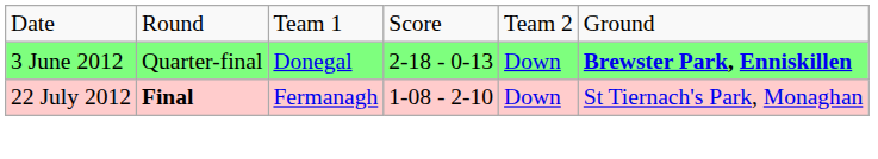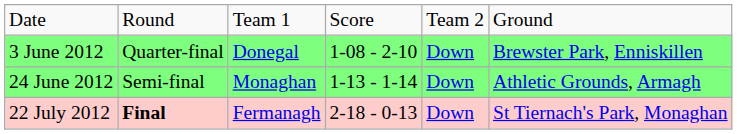3 June 2012 | column 4: 2-18 - 0-13 -> 1-08 - 2-10
3 June 2012 | column 6: bold -> normal
+ row: 24 June 2012 | Semi-final | Monaghan | 1-13 - 1-14 | Down | Athletic Grounds, Armagh
22 July 2012 | column 4: 1-08 - 2-10 -> 2-18 - 0-13
